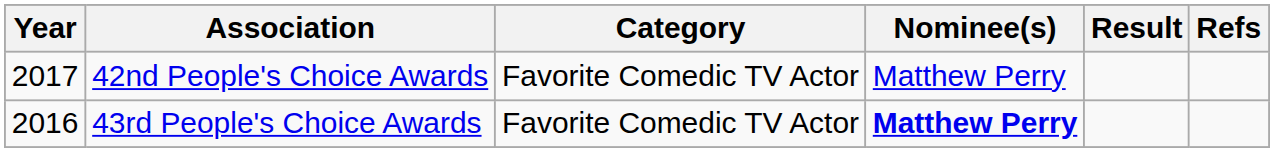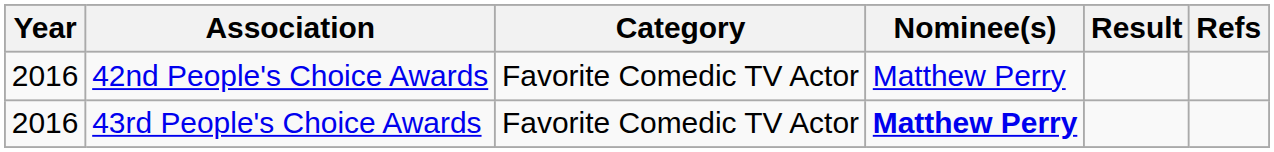42nd People's Choice Awards | Year: 2017 -> 2016
